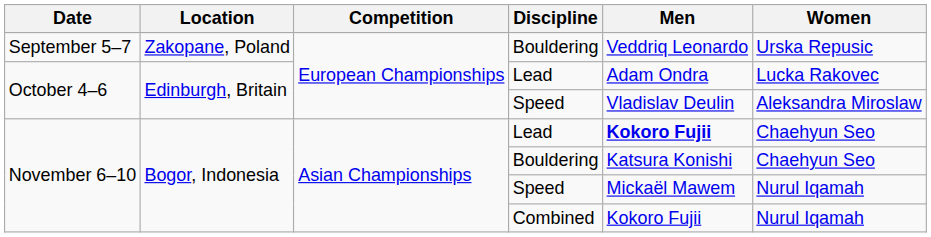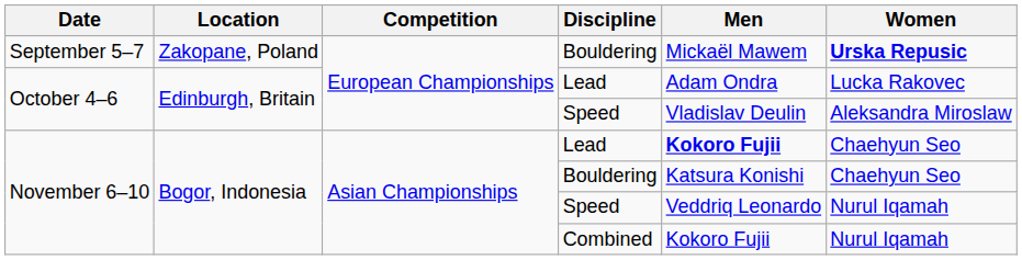September 5–7 / Bouldering | Men: Veddriq Leonardo -> Mickaël Mawem
September 5–7 / Bouldering | Women: normal -> bold
November 6–10 / Speed | Men: Mickaël Mawem -> Veddriq Leonardo
